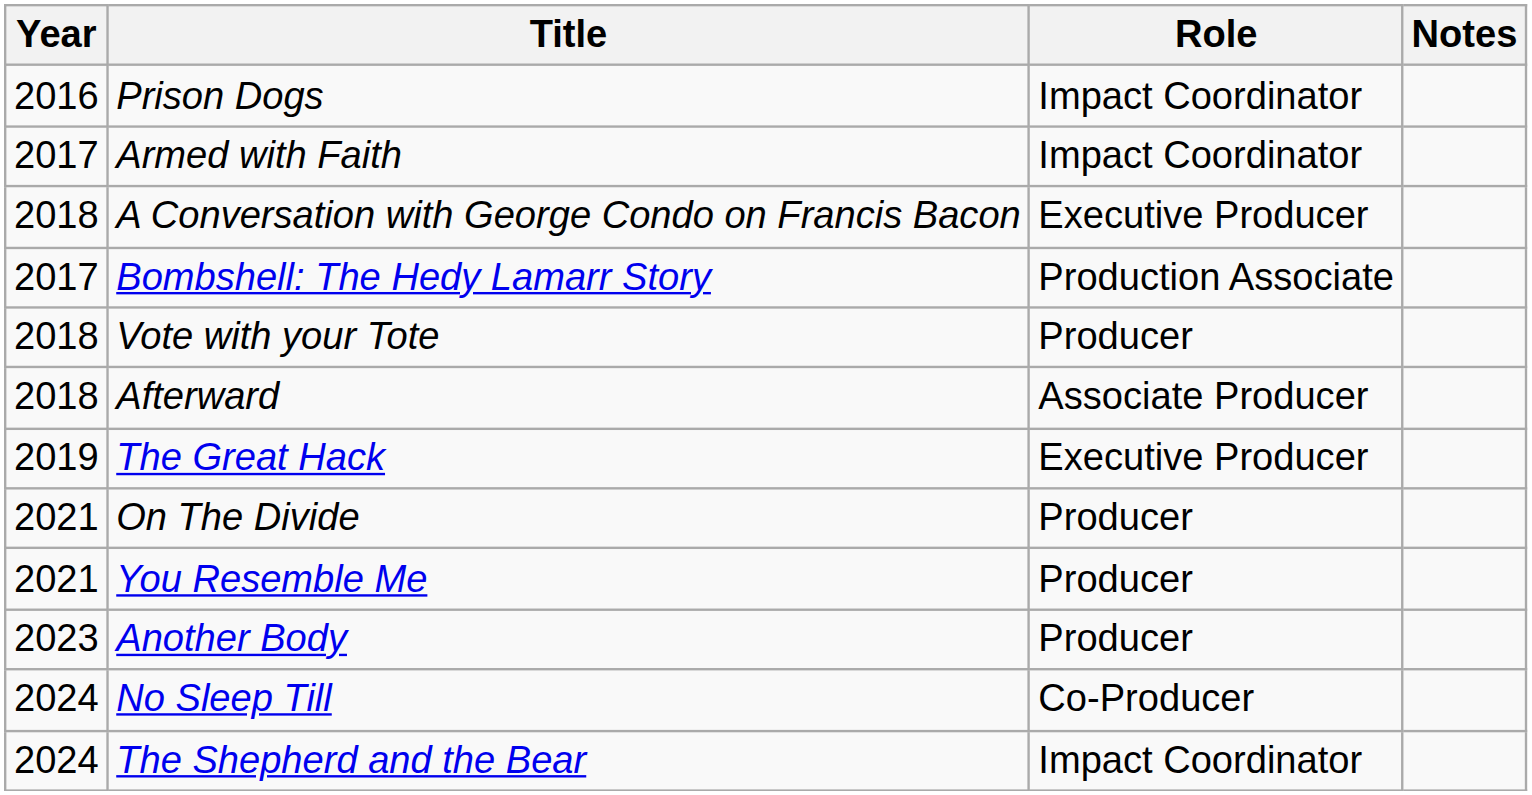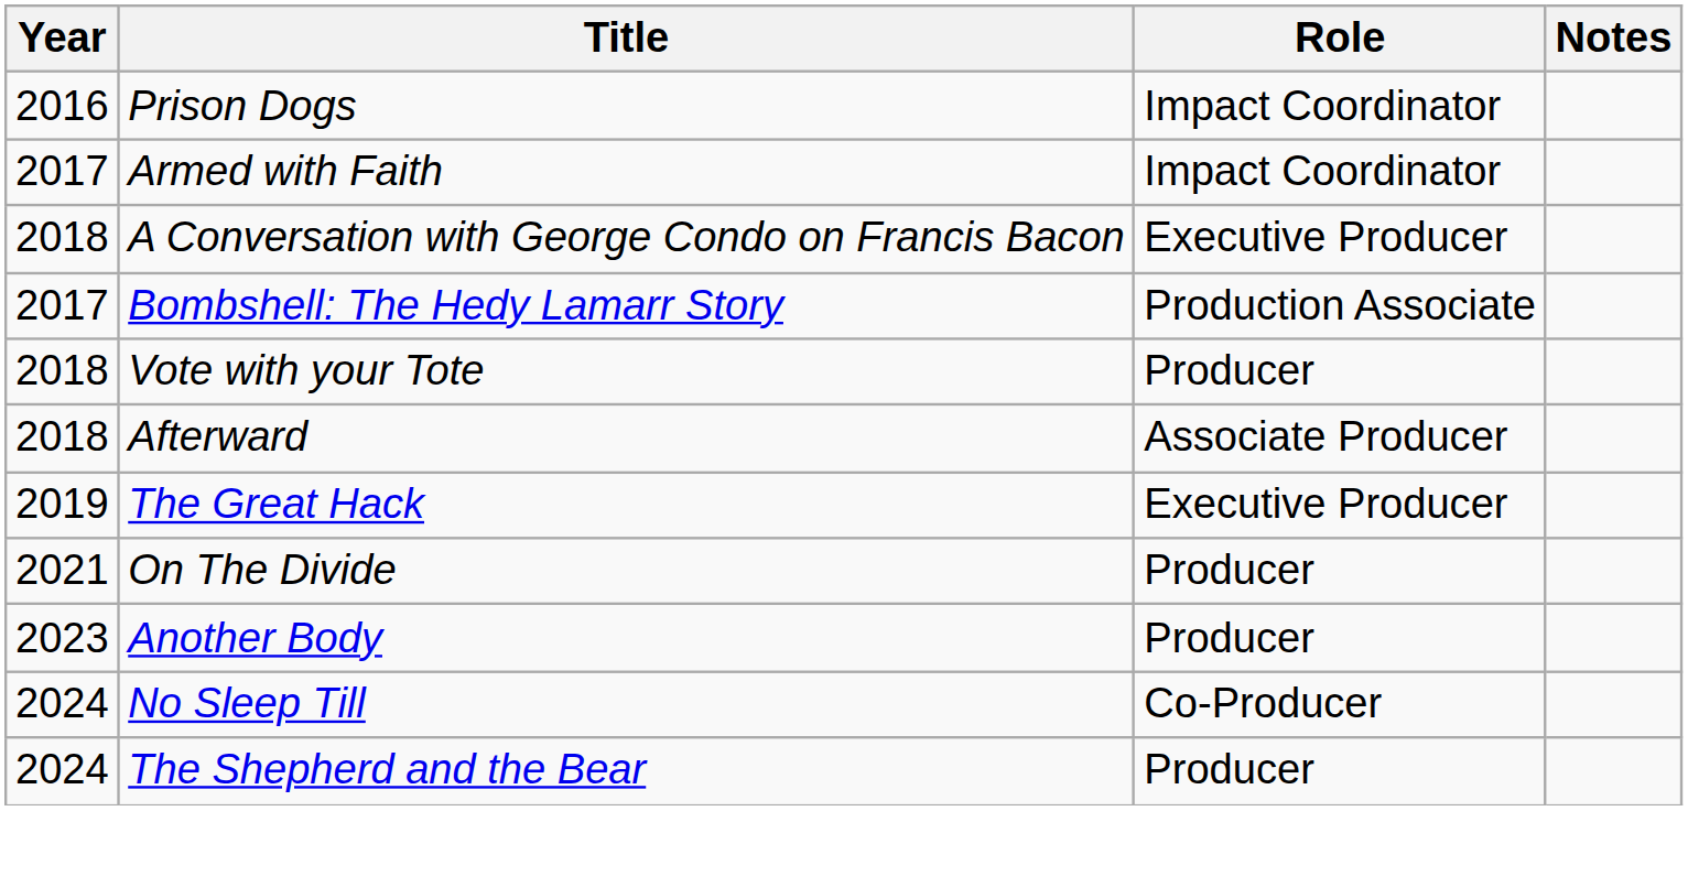- row: 2021 | You Resemble Me | Producer
The Shepherd and the Bear | Role: Impact Coordinator -> Producer
